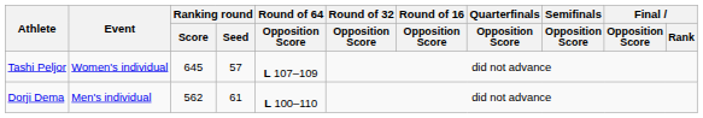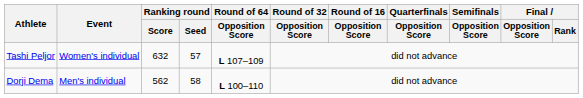Tashi Peljor | Ranking round / Score: 645 -> 632
Dorji Dema | Ranking round / Seed: 61 -> 58
